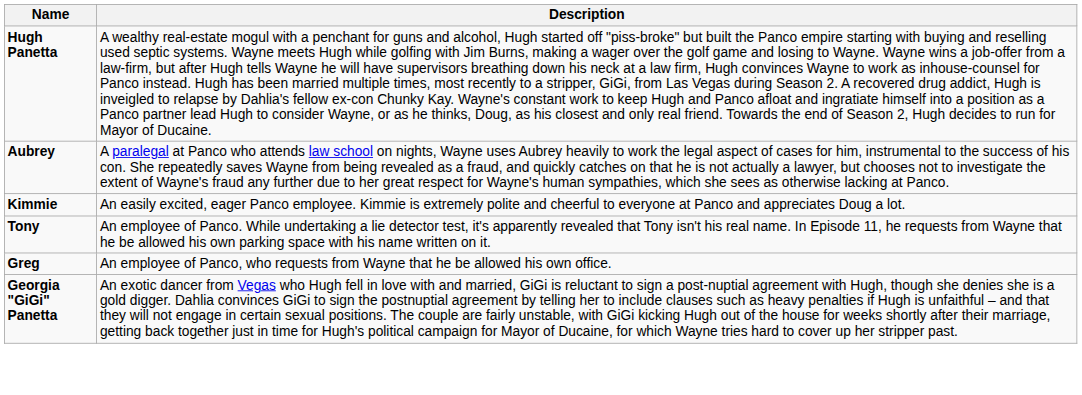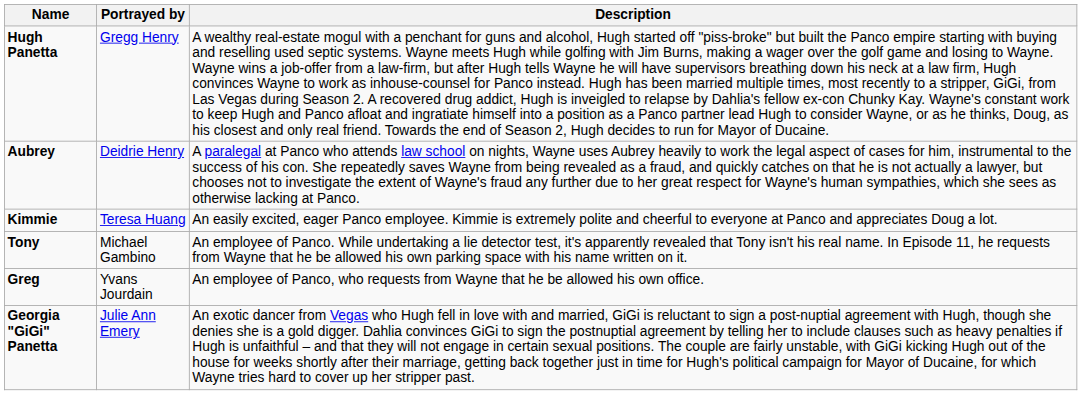+ column: Portrayed by | Gregg Henry | Deidrie Henry | Teresa Huang | Michael Gambino | Yvans Jourdain | Julie Ann Emery
